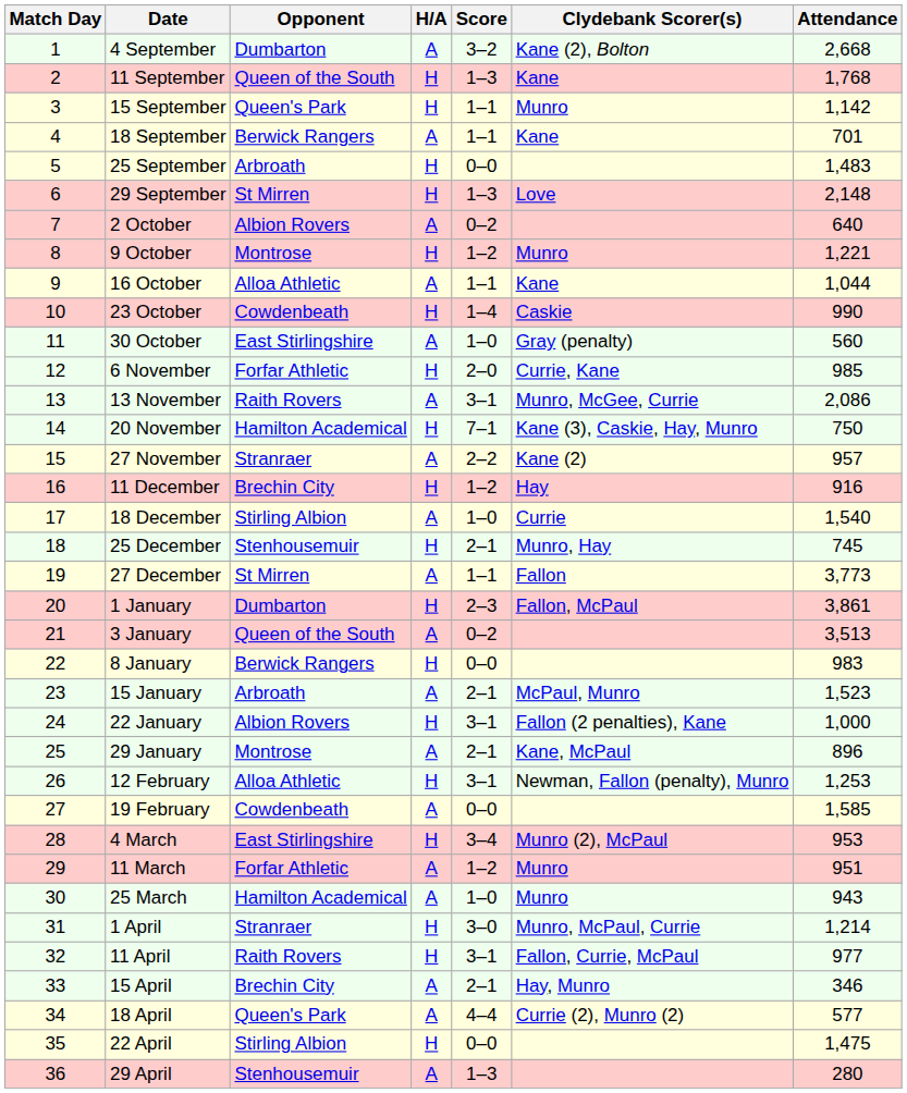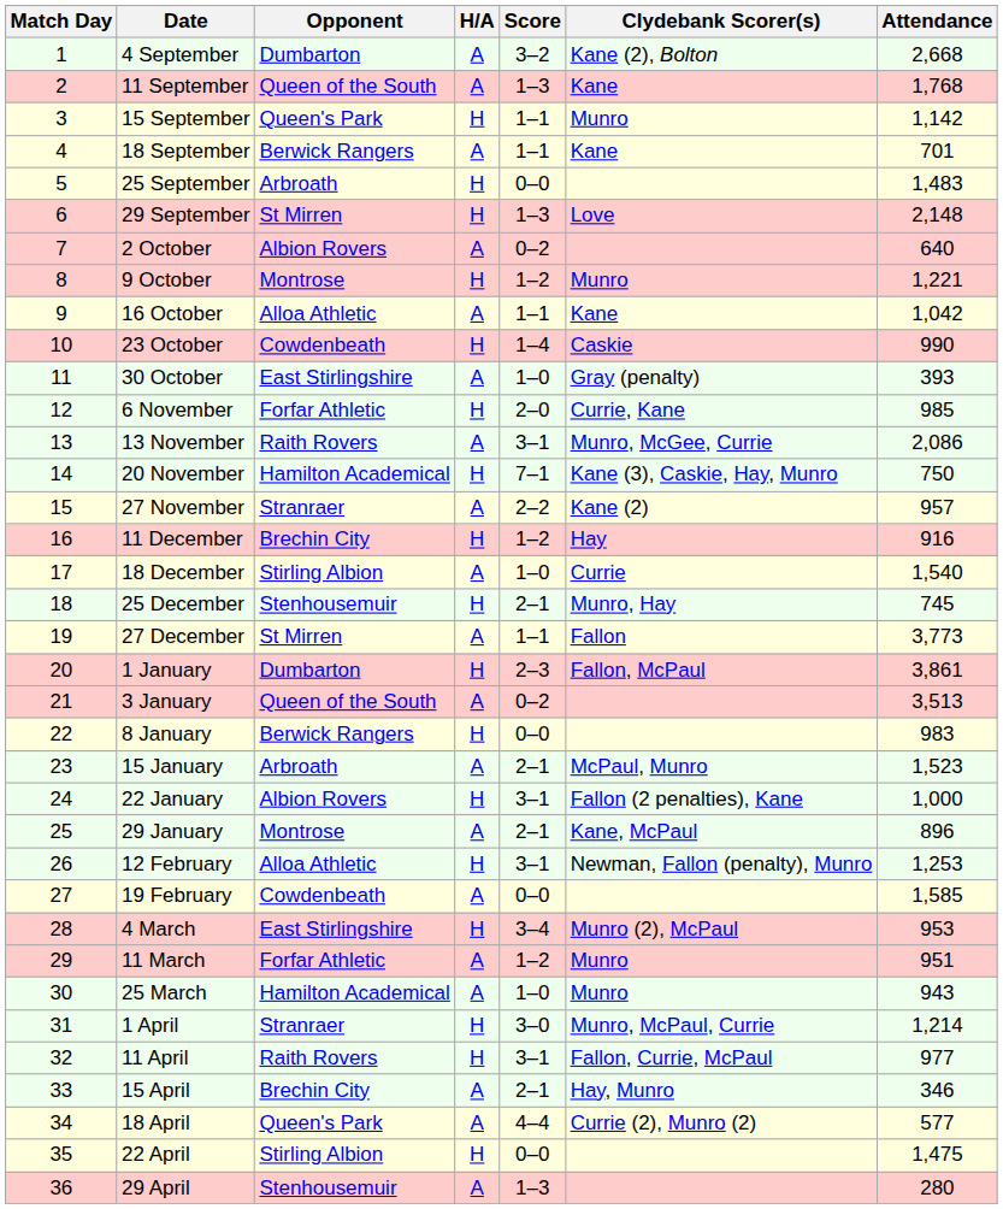11 September | H/A: H -> A
16 October | Attendance: 1,044 -> 1,042
30 October | Attendance: 560 -> 393
